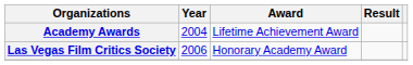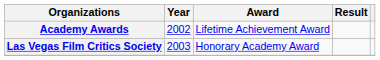Academy Awards | Year: 2004 -> 2002
Las Vegas Film Critics Society | Year: 2006 -> 2003
